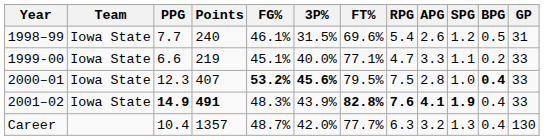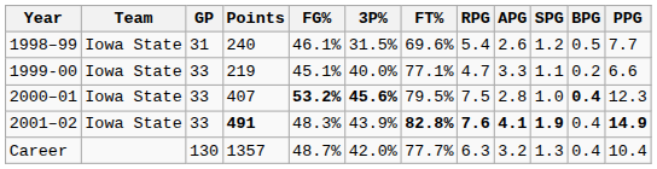columns swapped: GP <-> PPG
